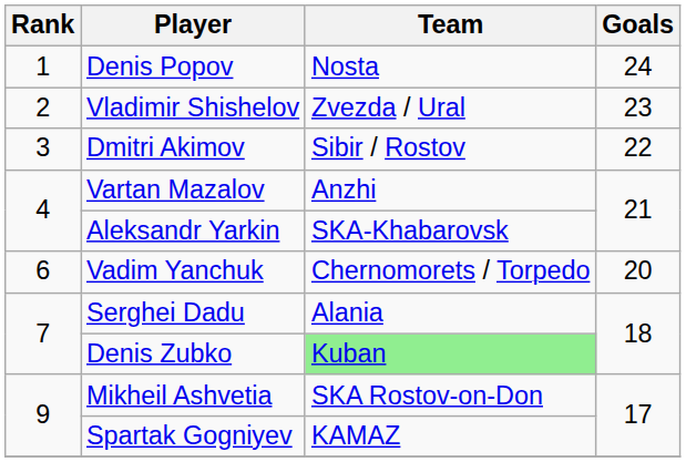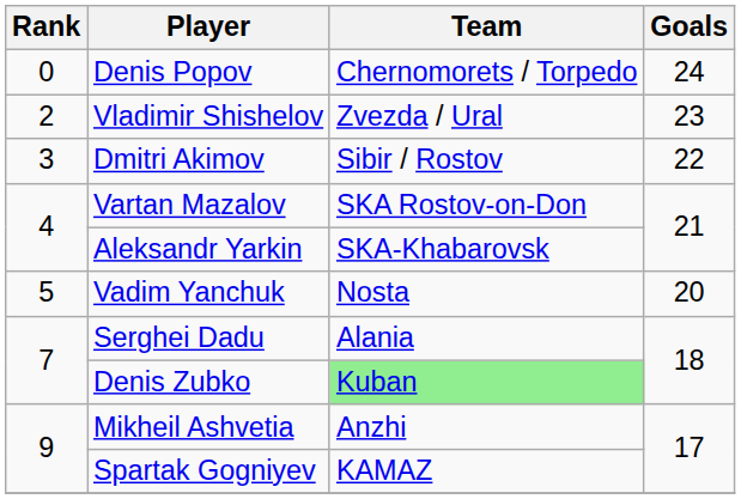Denis Popov | Rank: 1 -> 0
Denis Popov | Team: Nosta -> Chernomorets / Torpedo
Vartan Mazalov | Team: Anzhi -> SKA Rostov-on-Don
Vadim Yanchuk | Rank: 6 -> 5
Vadim Yanchuk | Team: Chernomorets / Torpedo -> Nosta
Mikheil Ashvetia | Team: SKA Rostov-on-Don -> Anzhi
